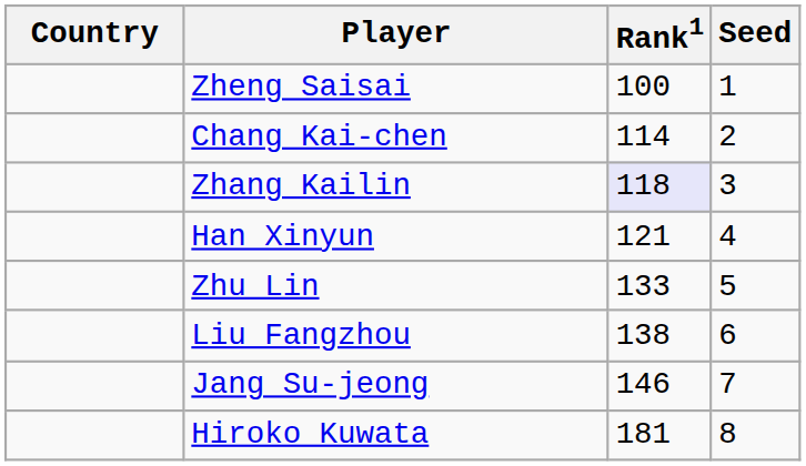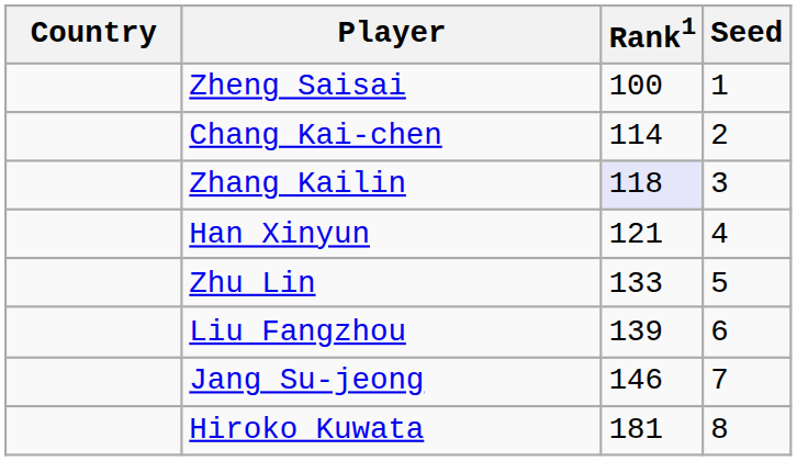Liu Fangzhou | Rank1: 138 -> 139
